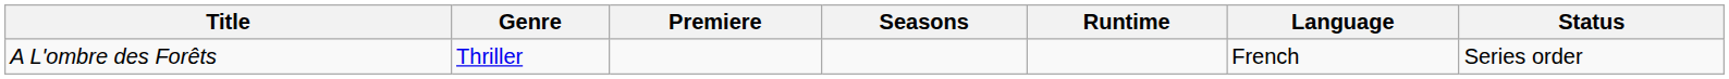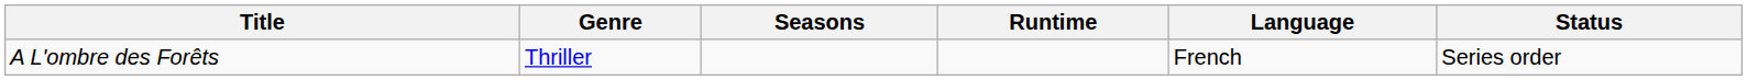- column: Premiere
